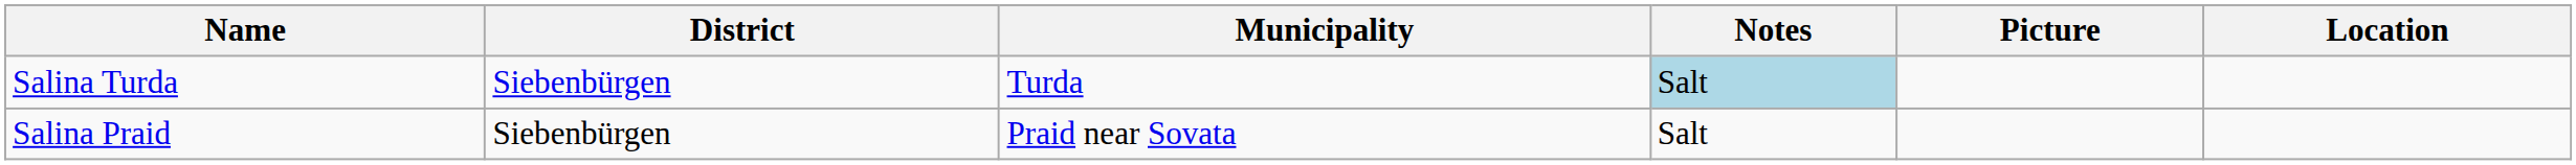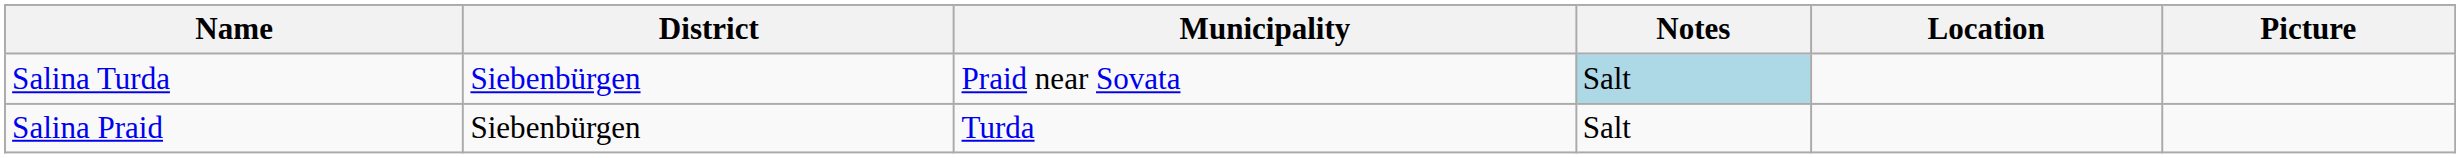columns swapped: Location <-> Picture
Salina Turda | Municipality: Turda -> Praid near Sovata
Salina Praid | Municipality: Praid near Sovata -> Turda
